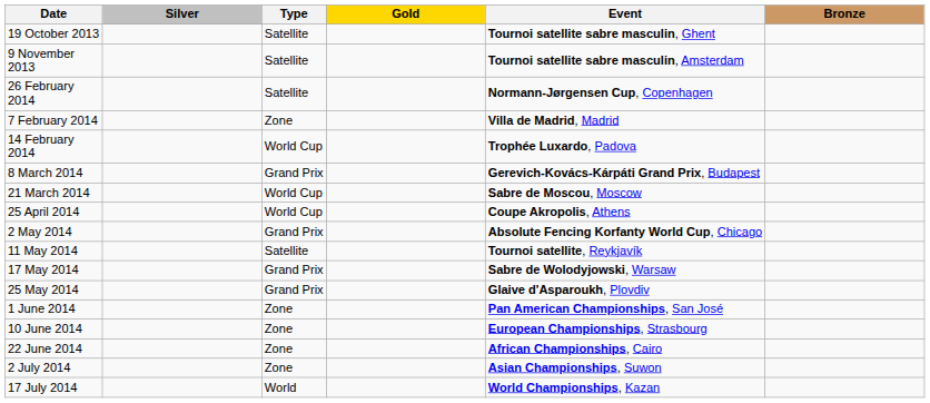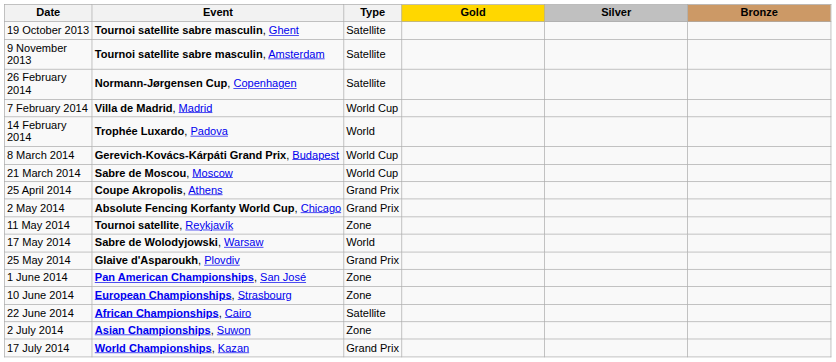columns swapped: Event <-> Silver
7 February 2014 | Type: Zone -> World Cup
14 February 2014 | Type: World Cup -> World
8 March 2014 | Type: Grand Prix -> World Cup
25 April 2014 | Type: World Cup -> Grand Prix
11 May 2014 | Type: Satellite -> Zone
17 May 2014 | Type: Grand Prix -> World
22 June 2014 | Type: Zone -> Satellite
17 July 2014 | Type: World -> Grand Prix
